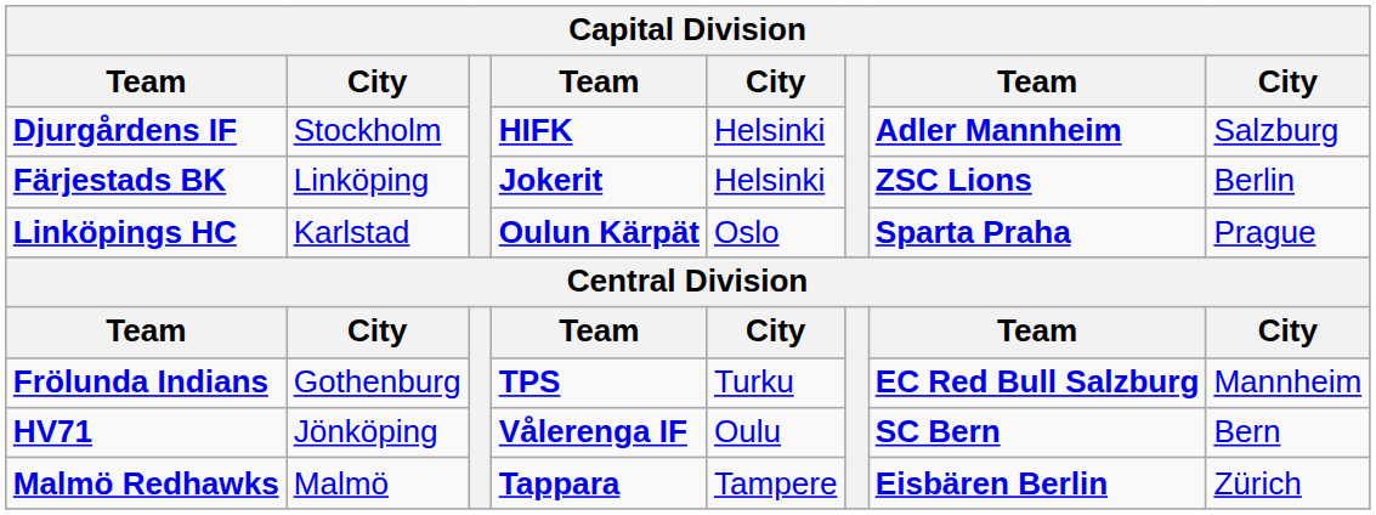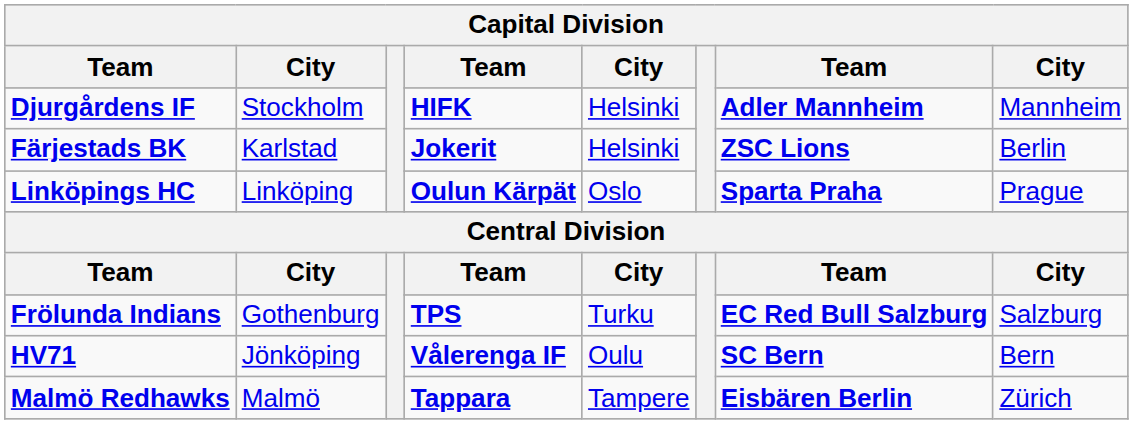Djurgårdens IF | column 8: Salzburg -> Mannheim
Färjestads BK | column 2: Linköping -> Karlstad
Linköpings HC | column 2: Karlstad -> Linköping
Frölunda Indians | column 8: Mannheim -> Salzburg
